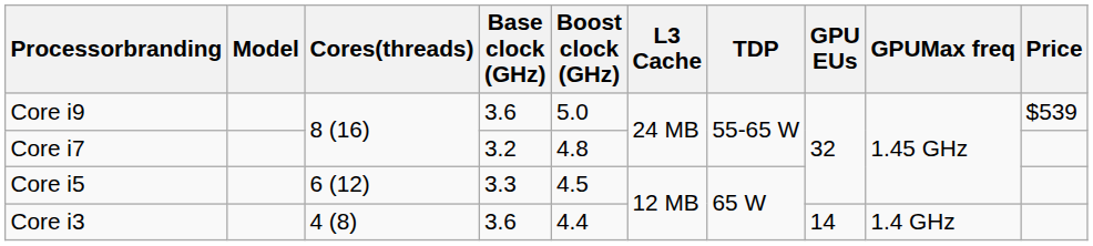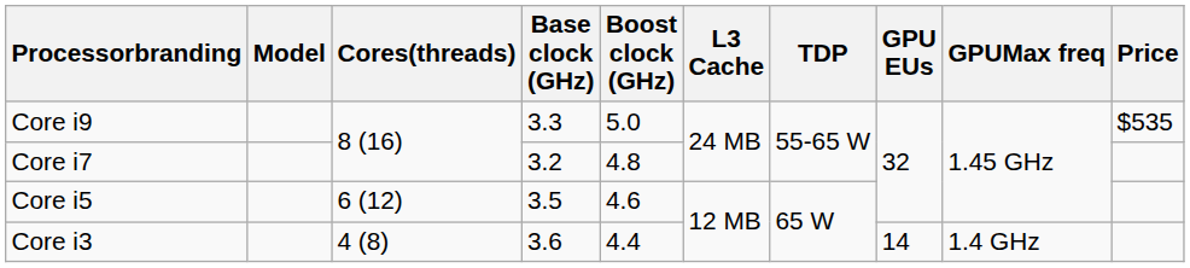Core i9 | Base clock (GHz): 3.6 -> 3.3
Core i9 | Price: $539 -> $535
Core i5 | Base clock (GHz): 3.3 -> 3.5
Core i5 | Boost clock (GHz): 4.5 -> 4.6
